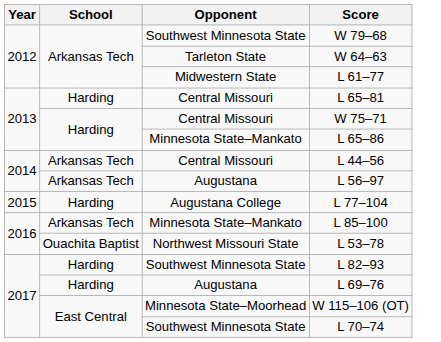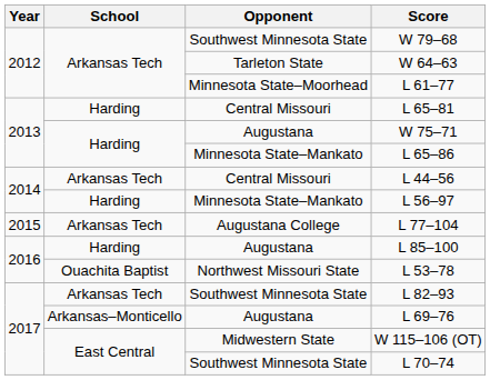L 61–77 | Opponent: Midwestern State -> Minnesota State–Moorhead
W 75–71 | Opponent: Central Missouri -> Augustana
L 56–97 | School: Arkansas Tech -> Harding
L 56–97 | Opponent: Augustana -> Minnesota State–Mankato
L 77–104 | School: Harding -> Arkansas Tech
L 85–100 | School: Arkansas Tech -> Harding
L 85–100 | Opponent: Minnesota State–Mankato -> Augustana
L 82–93 | School: Harding -> Arkansas Tech
L 69–76 | School: Harding -> Arkansas–Monticello
W 115–106 (OT) | Opponent: Minnesota State–Moorhead -> Midwestern State
